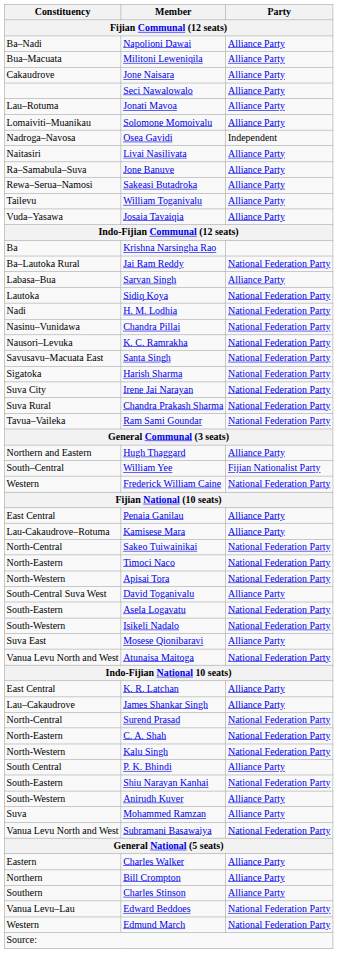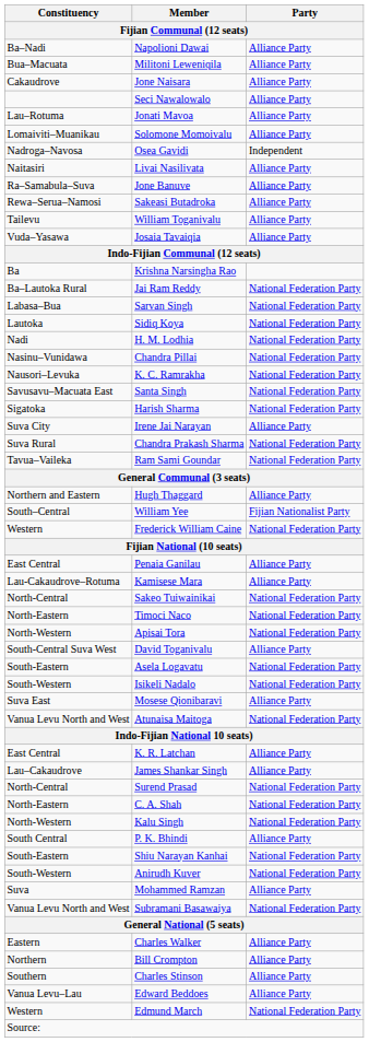Sarvan Singh | Party: Alliance Party -> National Federation Party
Irene Jai Narayan | Party: National Federation Party -> Alliance Party
Anirudh Kuver | Party: Alliance Party -> National Federation Party
Edward Beddoes | Party: National Federation Party -> Alliance Party
